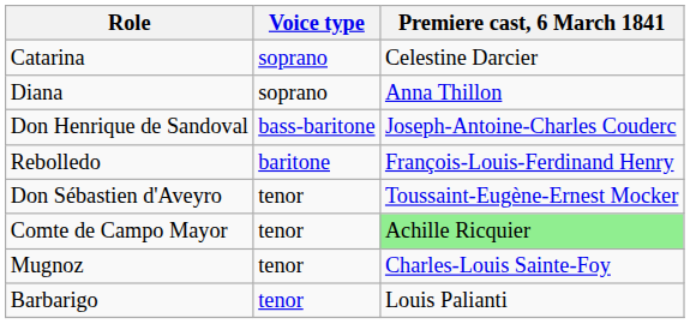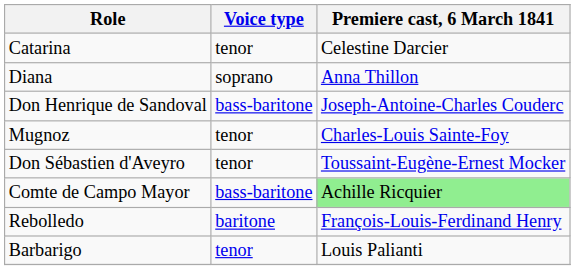Catarina | Voice type: soprano -> tenor
rows swapped: Rebolledo <-> Mugnoz
Comte de Campo Mayor | Voice type: tenor -> bass-baritone
